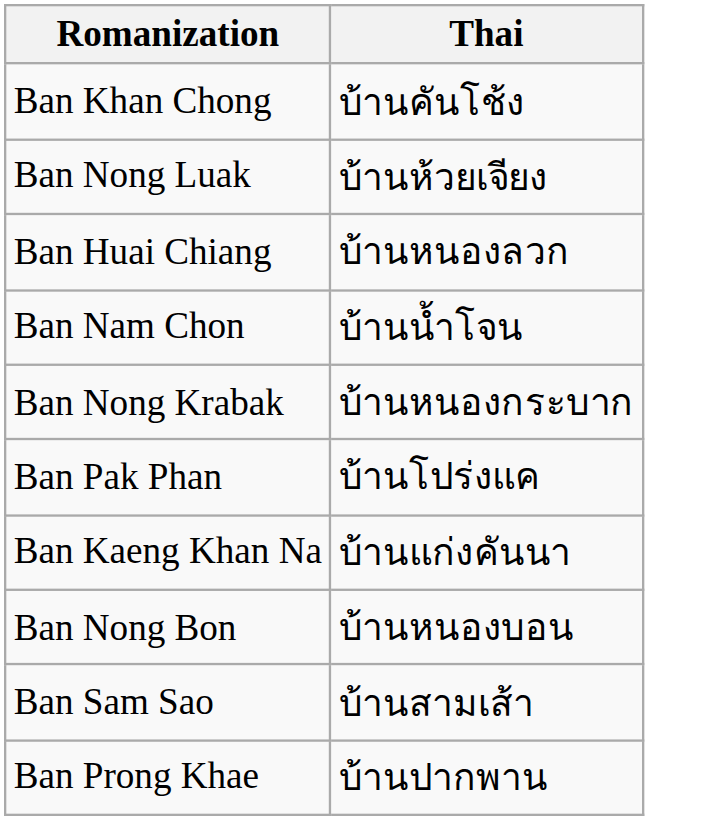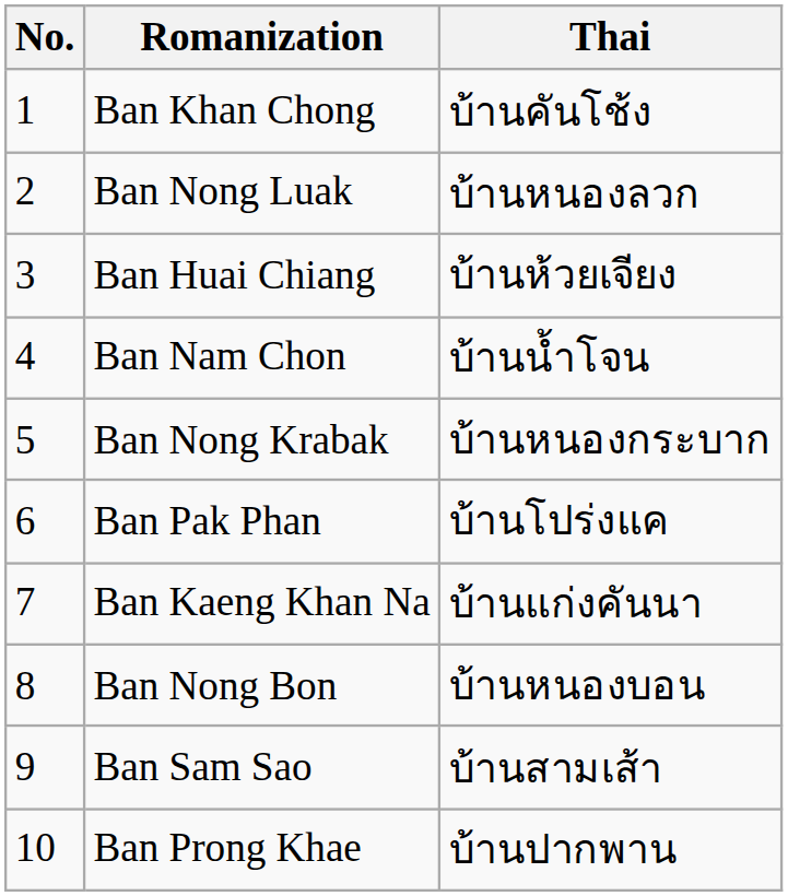+ column: No. | 1 | 2 | 3 | 4 | 5 | 6 | 7 | 8 | 9 | 10
Ban Nong Luak | Thai: บ้านห้วยเจียง -> บ้านหนองลวก
Ban Huai Chiang | Thai: บ้านหนองลวก -> บ้านห้วยเจียง
